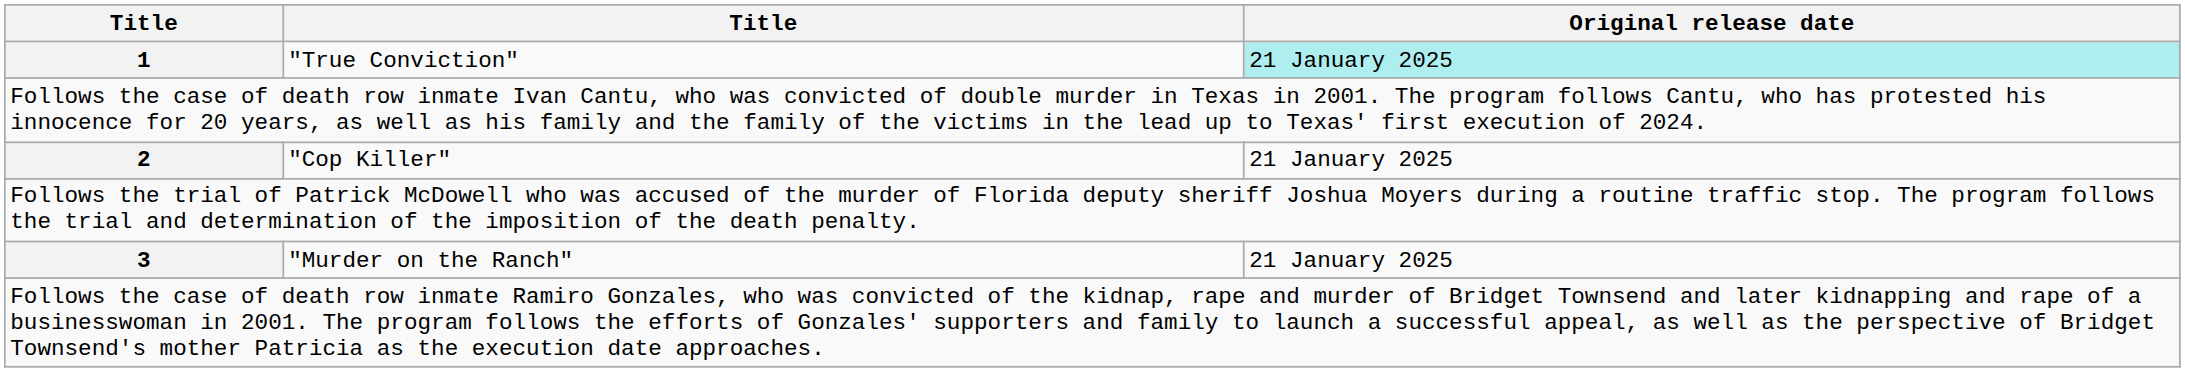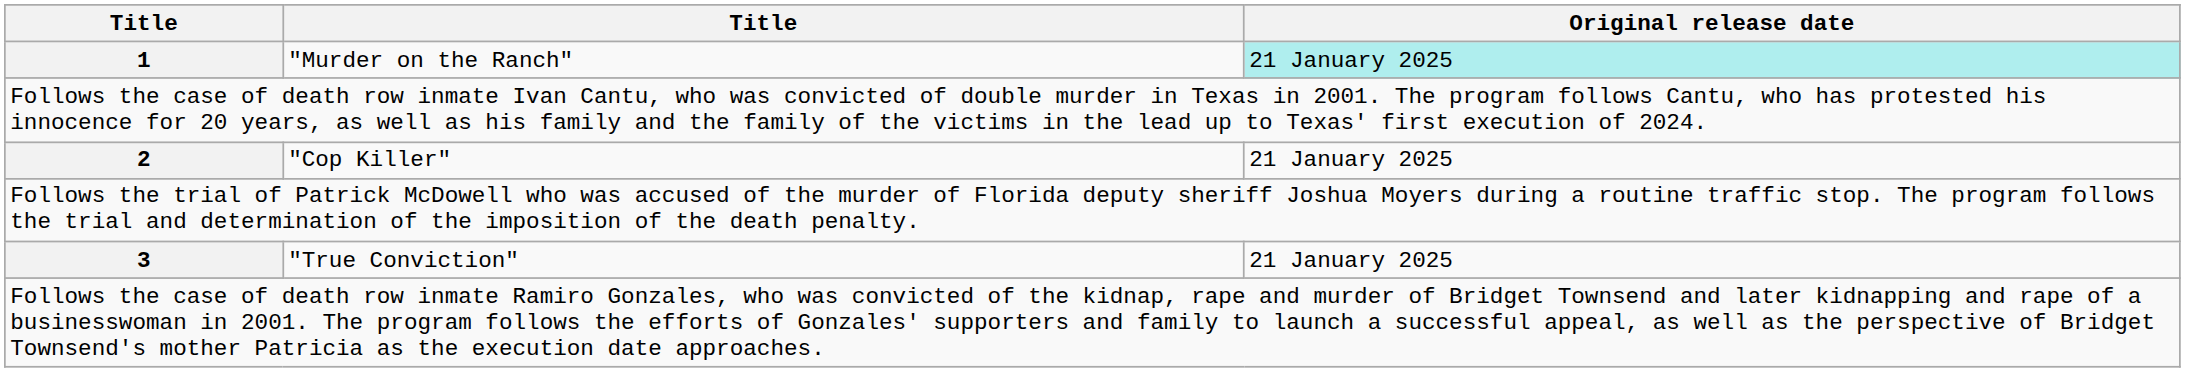1 | column 2: "True Conviction" -> "Murder on the Ranch"
3 | column 2: "Murder on the Ranch" -> "True Conviction"
